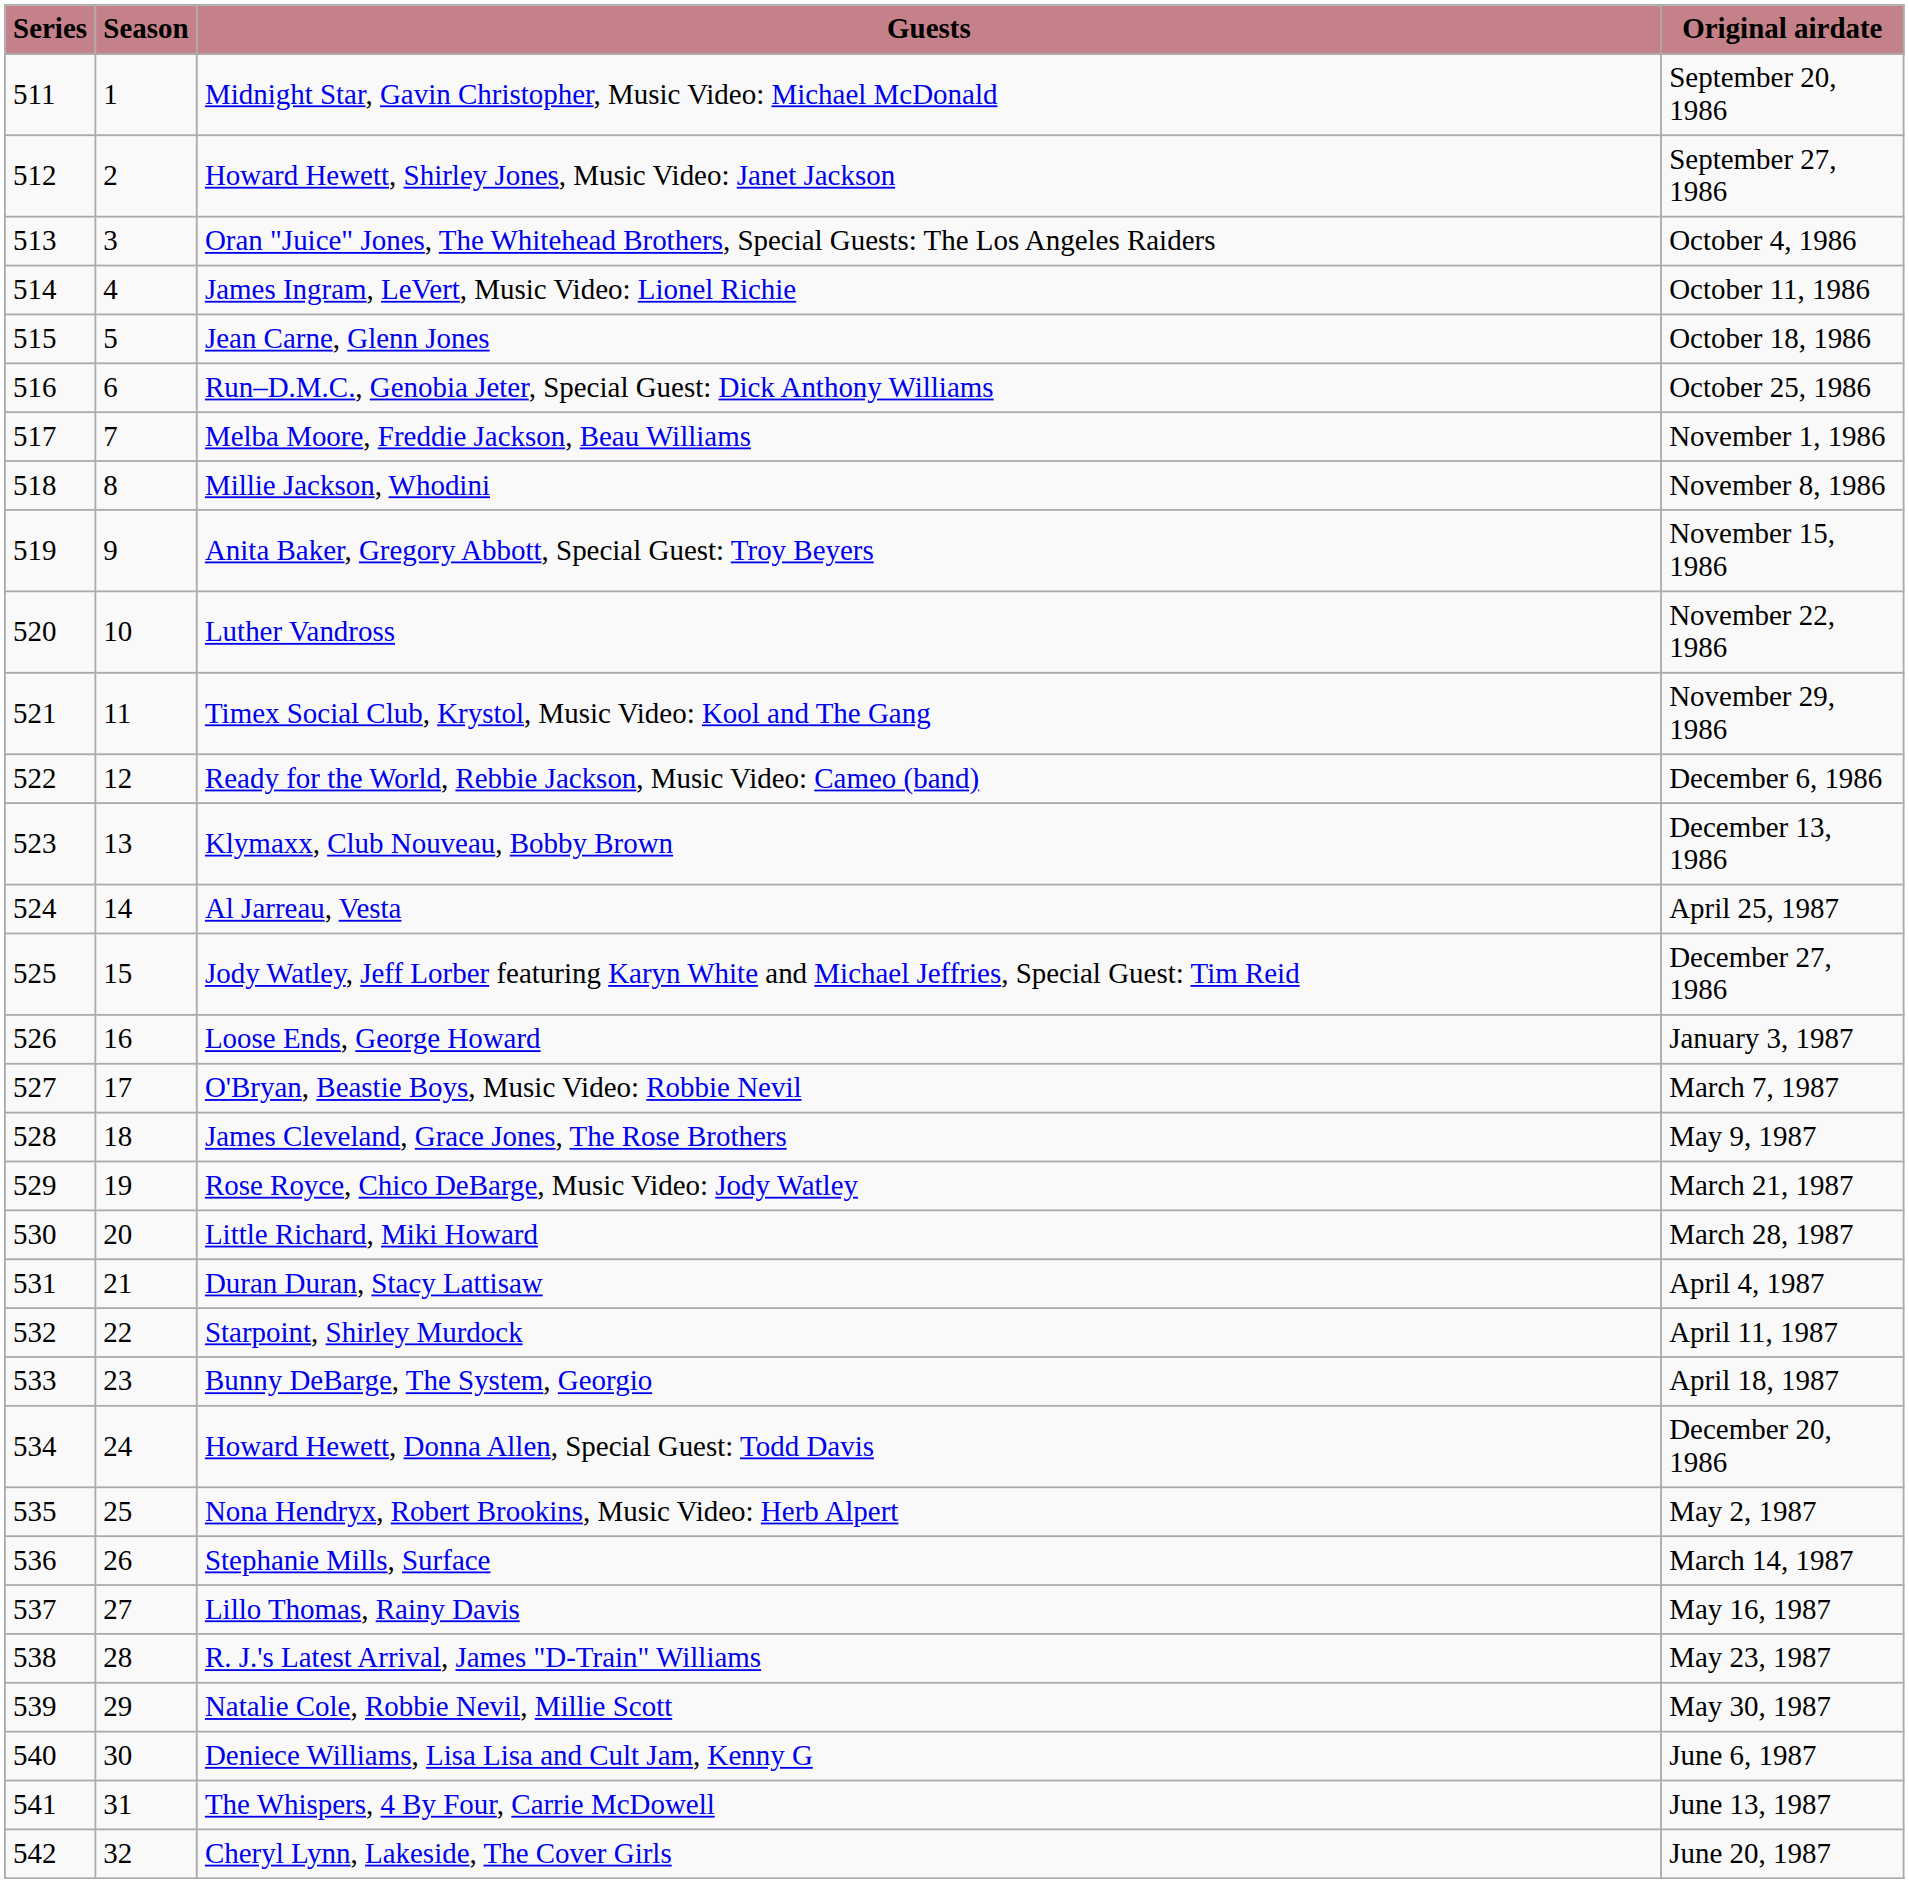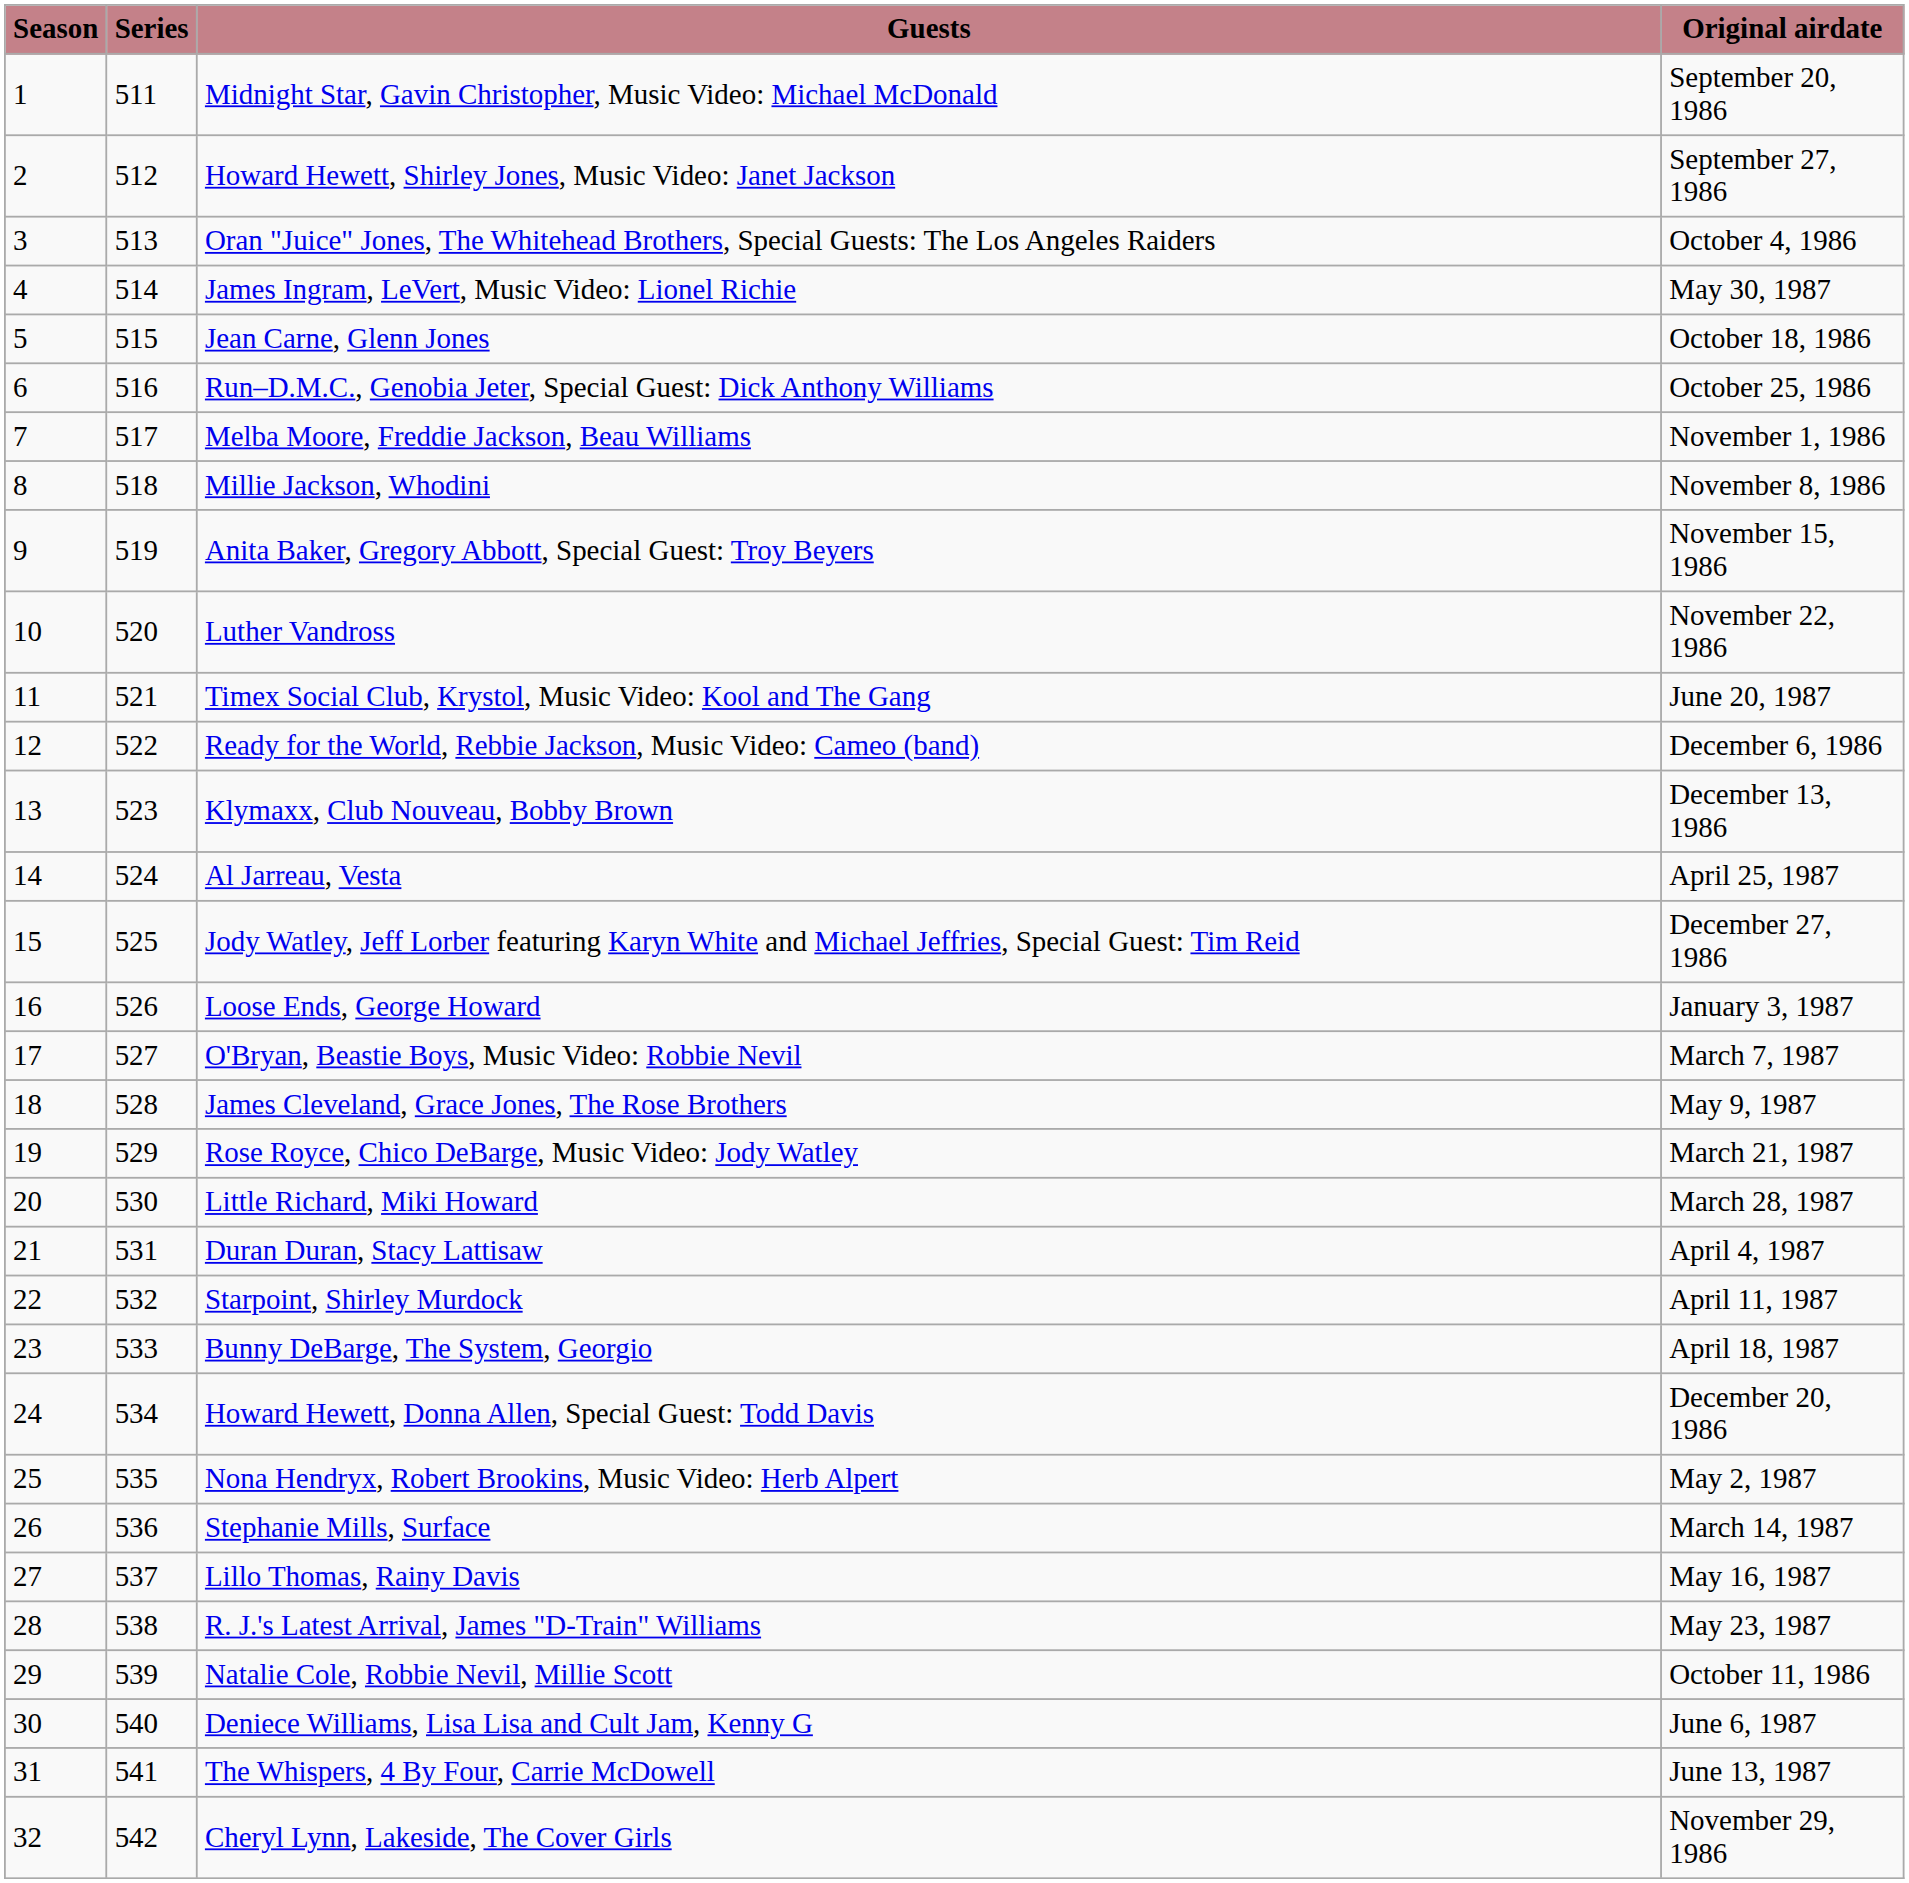columns swapped: Season <-> Series
James Ingram, LeVert, Music Video: Lionel Richie | Original airdate: October 11, 1986 -> May 30, 1987
Timex Social Club, Krystol, Music Video: Kool and The Gang | Original airdate: November 29, 1986 -> June 20, 1987
Natalie Cole, Robbie Nevil, Millie Scott | Original airdate: May 30, 1987 -> October 11, 1986
Cheryl Lynn, Lakeside, The Cover Girls | Original airdate: June 20, 1987 -> November 29, 1986
